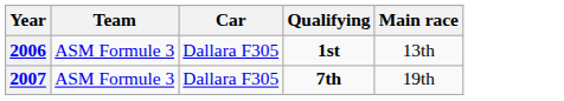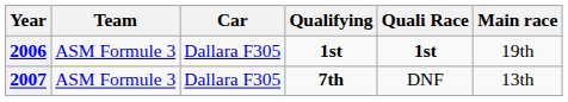+ column: Quali Race | 1st | DNF
2006 | Main race: 13th -> 19th
2007 | Main race: 19th -> 13th
